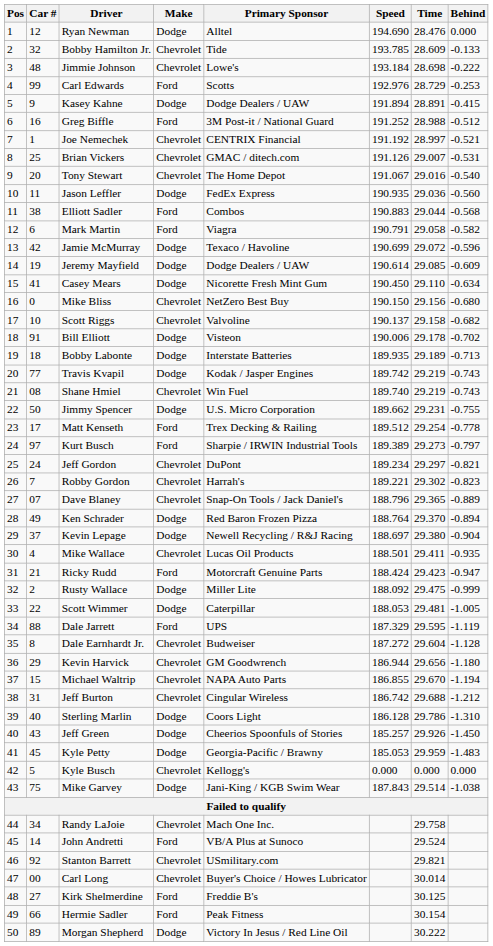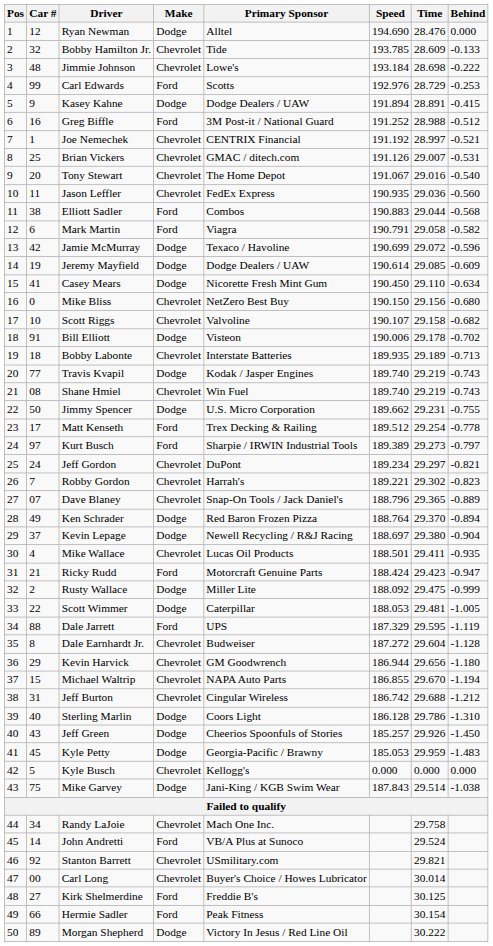Jason Leffler | Make: Dodge -> Chevrolet
Scott Riggs | Speed: 190.137 -> 190.107
Bobby Labonte | Make: Dodge -> Chevrolet
Travis Kvapil | Speed: 189.742 -> 189.740
